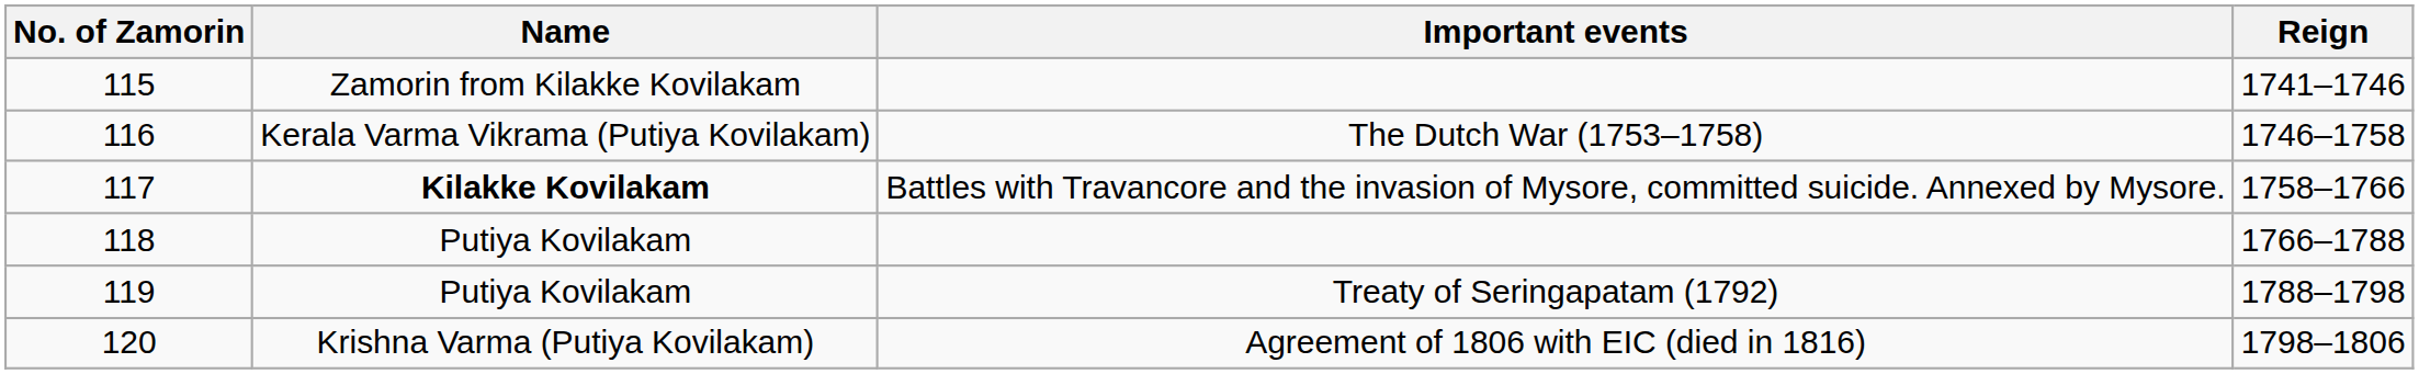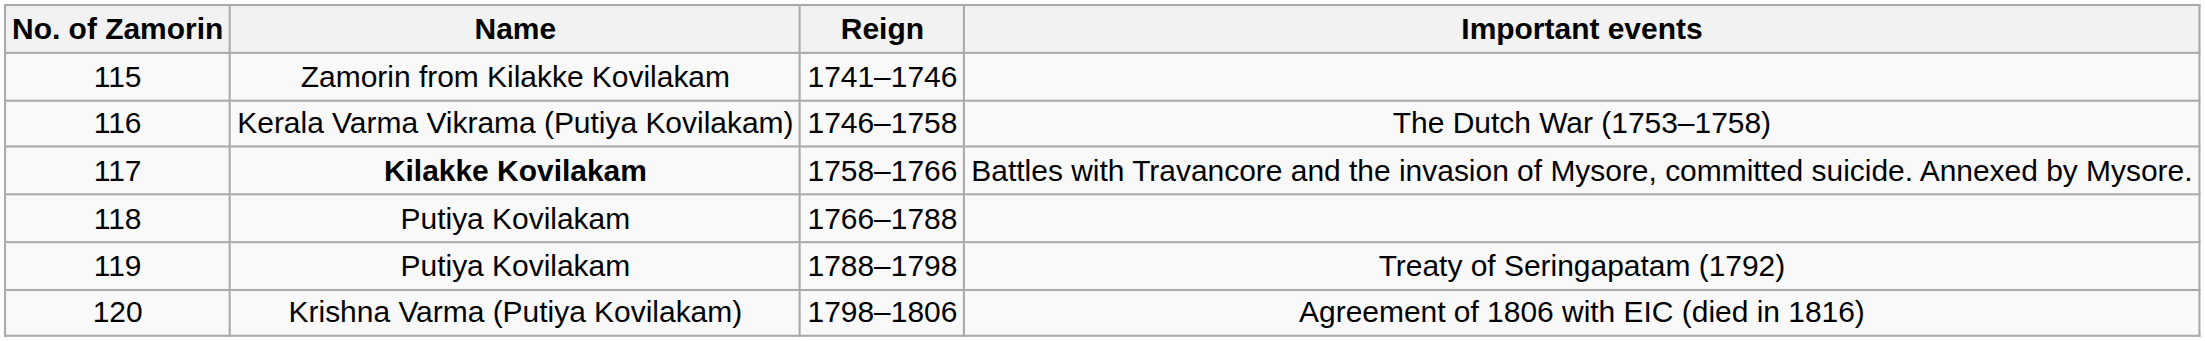columns swapped: Reign <-> Important events
